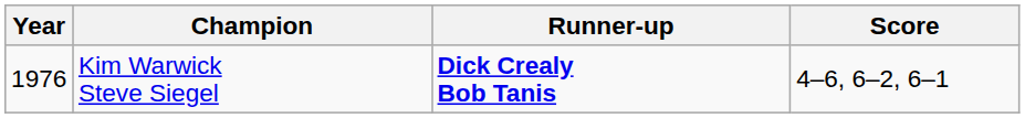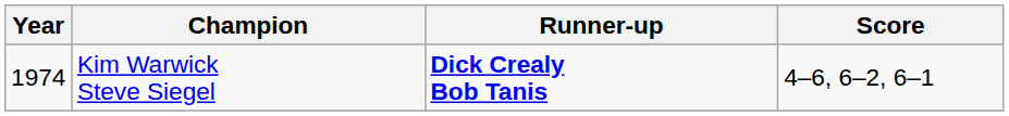Kim Warwick Steve Siegel | Year: 1976 -> 1974
